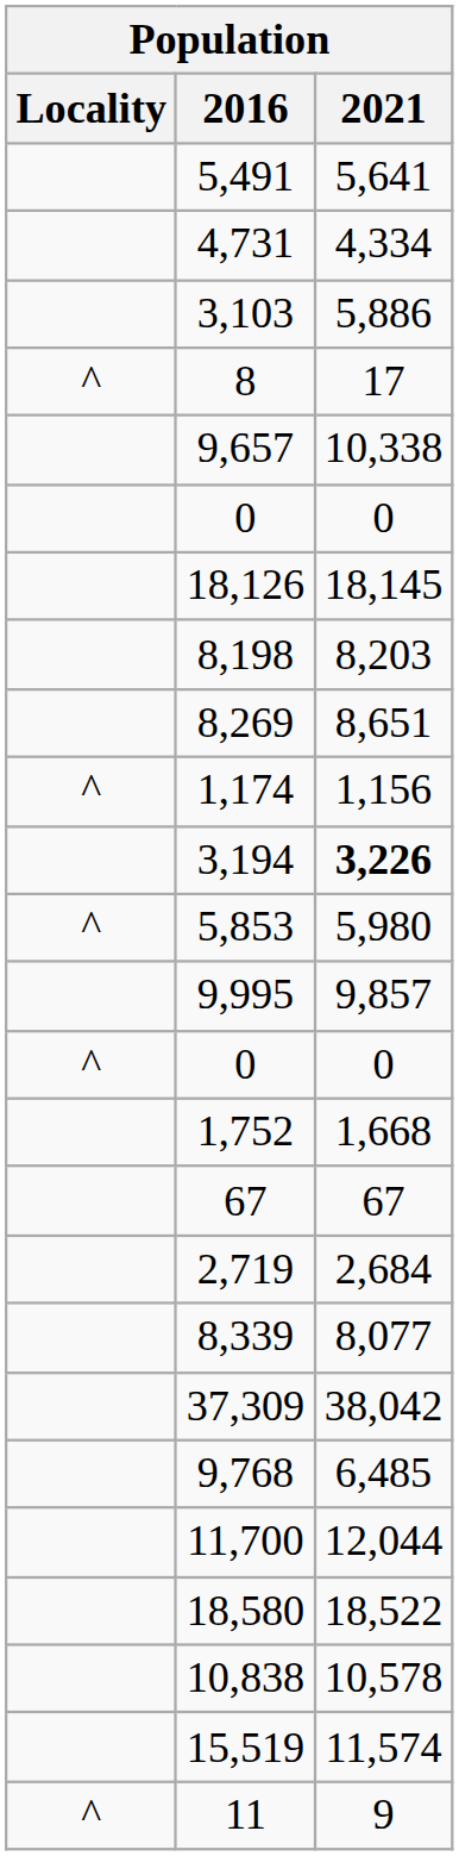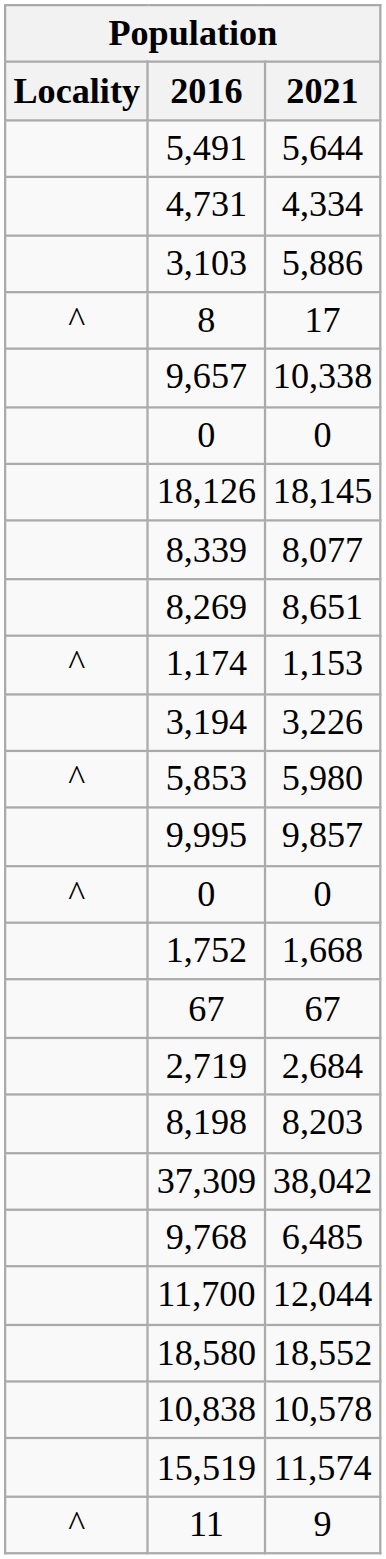5,491 | 2021: 5,641 -> 5,644
rows swapped: 8,339 <-> 8,198
1,174 | 2021: 1,156 -> 1,153
3,194 | 2021: bold -> normal
18,580 | 2021: 18,522 -> 18,552
